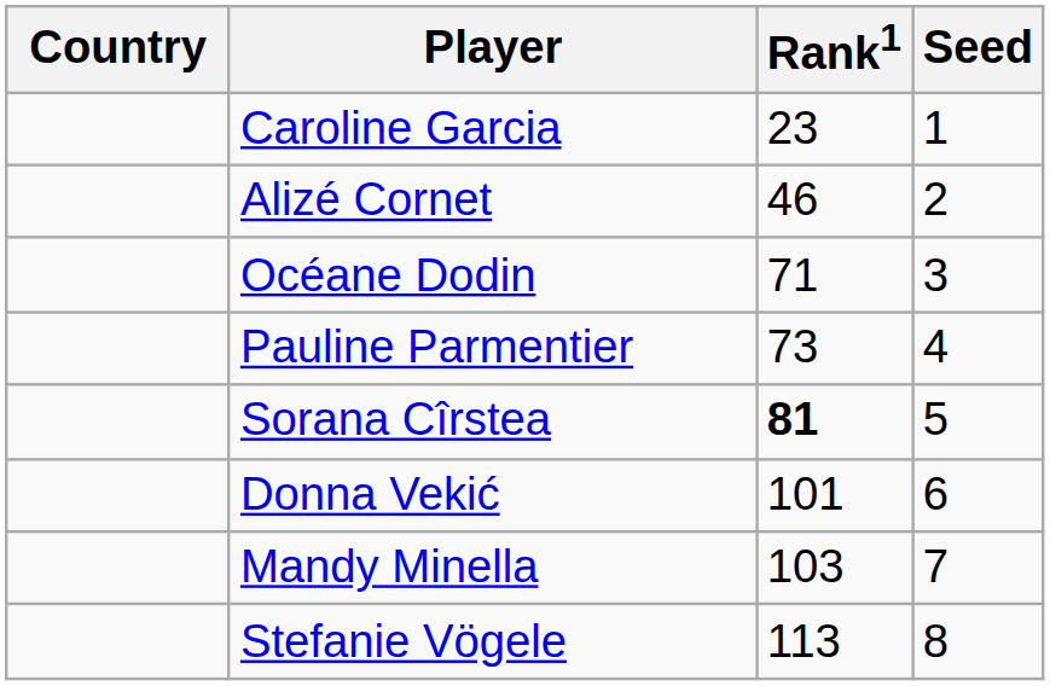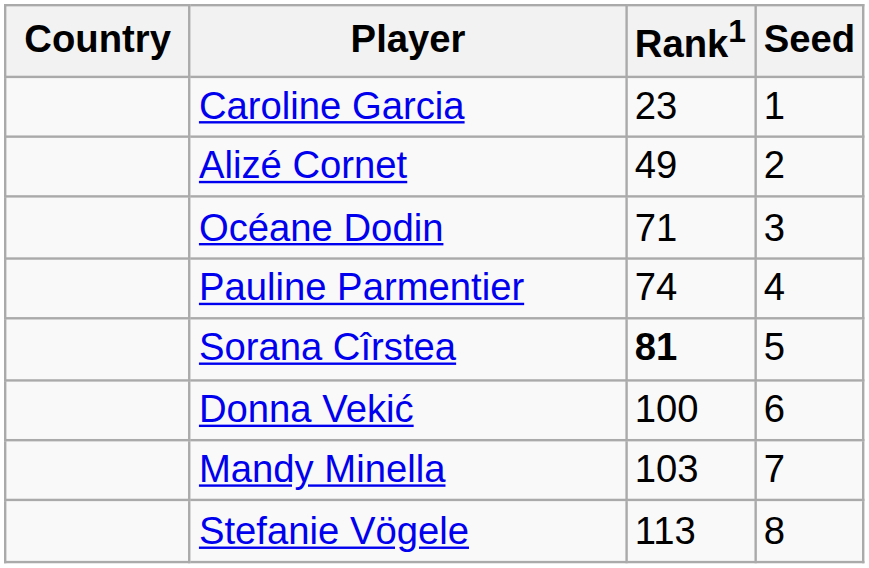Alizé Cornet | Rank1: 46 -> 49
Pauline Parmentier | Rank1: 73 -> 74
Donna Vekić | Rank1: 101 -> 100
